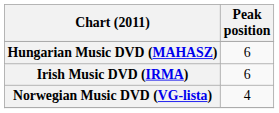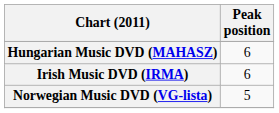Norwegian Music DVD (VG-lista) | Peak position: 4 -> 5
